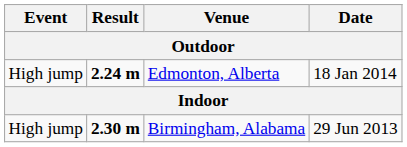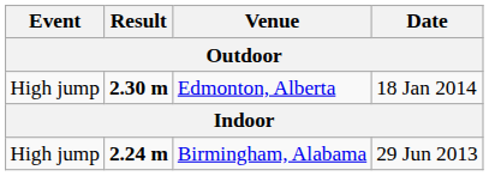Edmonton, Alberta | Result: 2.24 m -> 2.30 m
Birmingham, Alabama | Result: 2.30 m -> 2.24 m
